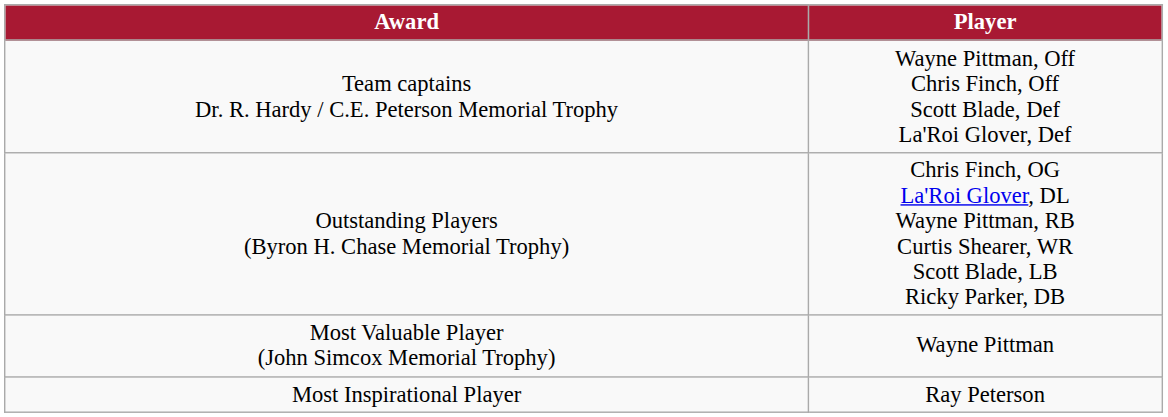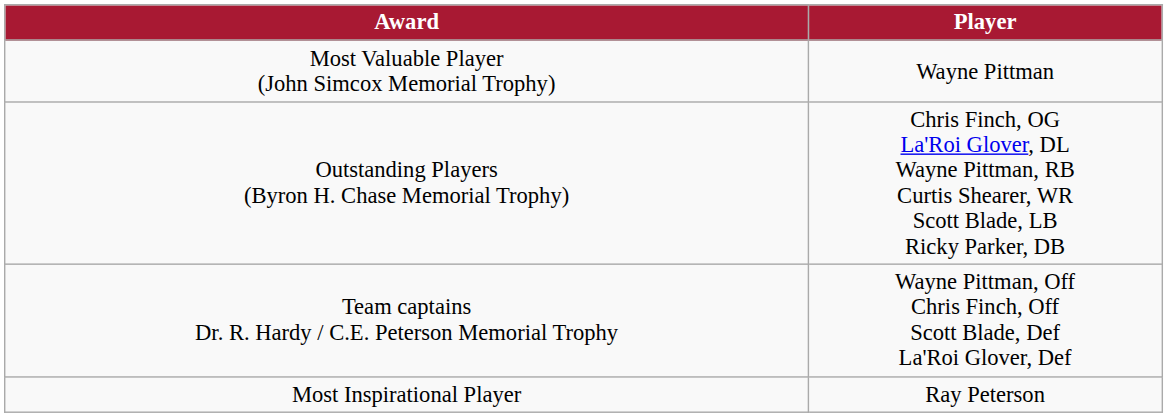rows swapped: Most Valuable Player (John Simcox Memorial Trophy) <-> Team captains Dr. R. Hardy / C.E. Peterson Memorial Trophy
